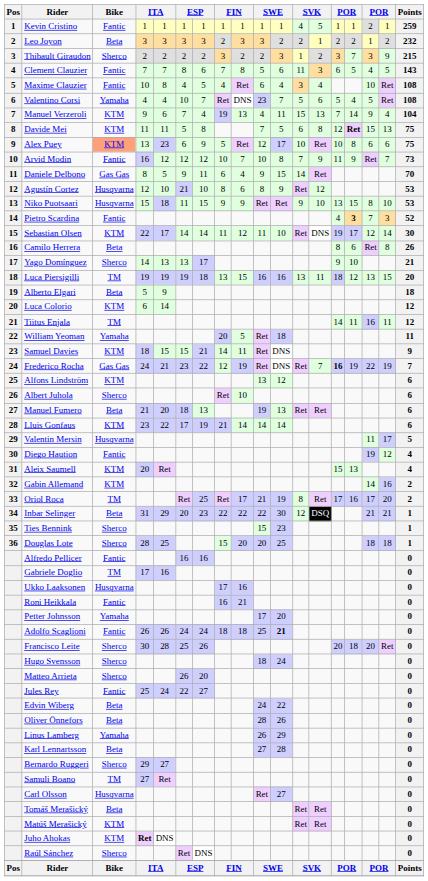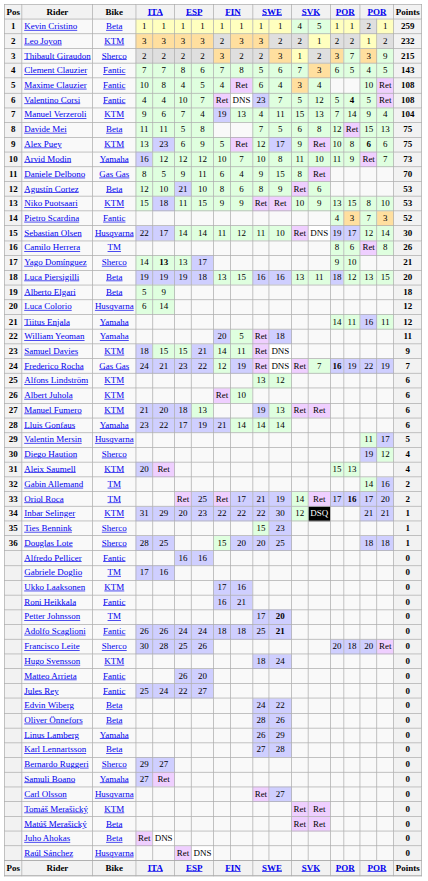Kevin Cristino | Bike: Fantic -> Beta
Leo Joyon | Bike: Beta -> KTM
Clement Clauzier | column 12: 11 -> 7
Valentino Corsi | Bike: Yamaha -> Fantic
Valentino Corsi | column 13: 6 -> 12
Valentino Corsi | column 15: normal -> bold
Davide Mei | Bike: KTM -> Beta
Davide Mei | column 15: bold -> normal
Alex Puey | Bike: lightsalmon background -> no background
Alex Puey | column 12: 10 -> 9
Alex Puey | column 16: normal -> bold
Arvid Modin | Bike: Fantic -> Yamaha
Arvid Modin | column 12: 7 -> 11
Arvid Modin | column 13: 9 -> 10
Daniele Delbono | column 12: 14 -> 8
Agustín Cortez | Bike: Husqvarna -> Beta
Agustín Cortez | column 13: 12 -> 6
Niko Puotsaari | Bike: Husqvarna -> KTM
Niko Puotsaari | column 12: 9 -> 10
Niko Puotsaari | column 13: 10 -> 9
Pietro Scardina | column 15: bold -> normal
Sebastian Olsen | Bike: KTM -> Husqvarna
Camilo Herrera | Bike: Beta -> TM
Yago Domínguez | column 5: normal -> bold
Luca Piersigilli | Bike: TM -> Beta
Luca Colorio | Bike: KTM -> Husqvarna
Tiitus Enjala | Bike: TM -> Yamaha
Albert Juhola | Bike: Sherco -> KTM
Manuel Fumero | Bike: Beta -> KTM
Lluis Gonfaus | Bike: KTM -> Yamaha
Diego Haution | Bike: Fantic -> Sherco
Gabin Allemand | Bike: KTM -> TM
Oriol Roca | column 12: 8 -> 14
Oriol Roca | column 15: normal -> bold
Inbar Selinger | Bike: Beta -> KTM
Ukko Laaksonen | Bike: Husqvarna -> KTM
Petter Johnsson | Bike: Yamaha -> TM
Petter Johnsson | column 11: normal -> bold
Hugo Svensson | Bike: Sherco -> KTM
Matteo Arrieta | Bike: Sherco -> Fantic
Samuli Boano | Bike: TM -> Yamaha
Tomáš Merašický | Bike: Beta -> KTM
Matúš Merašický | Bike: KTM -> Beta
Juho Ahokas | Bike: KTM -> Beta
Juho Ahokas | column 4: bold -> normal
Raúl Sánchez | Bike: Sherco -> Husqvarna
